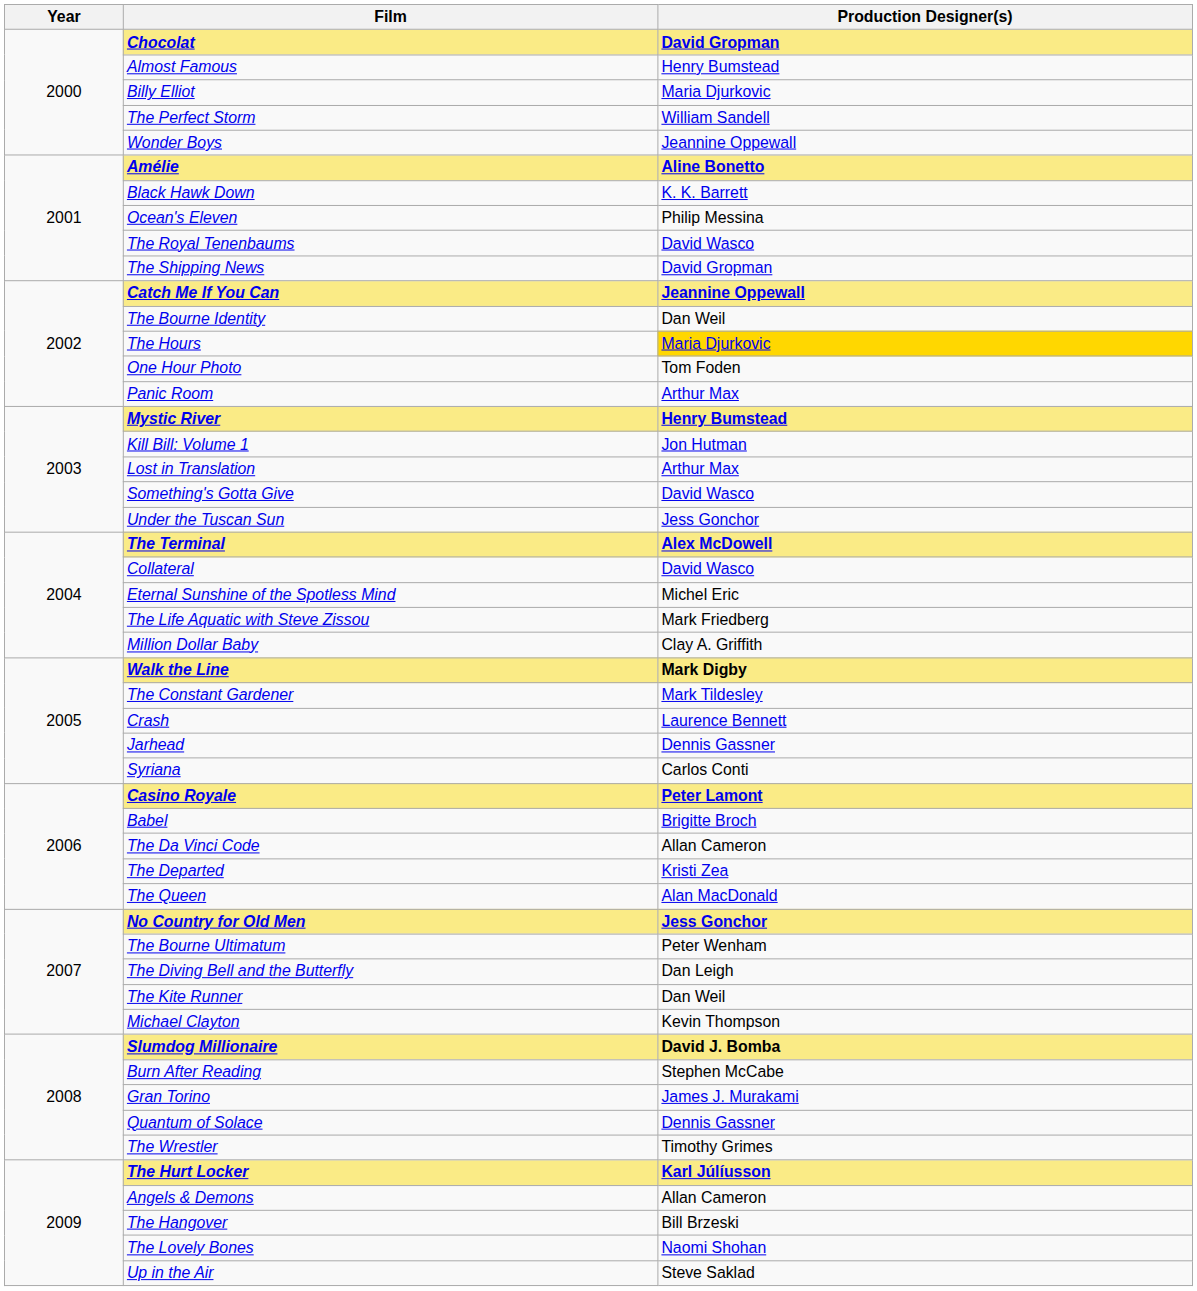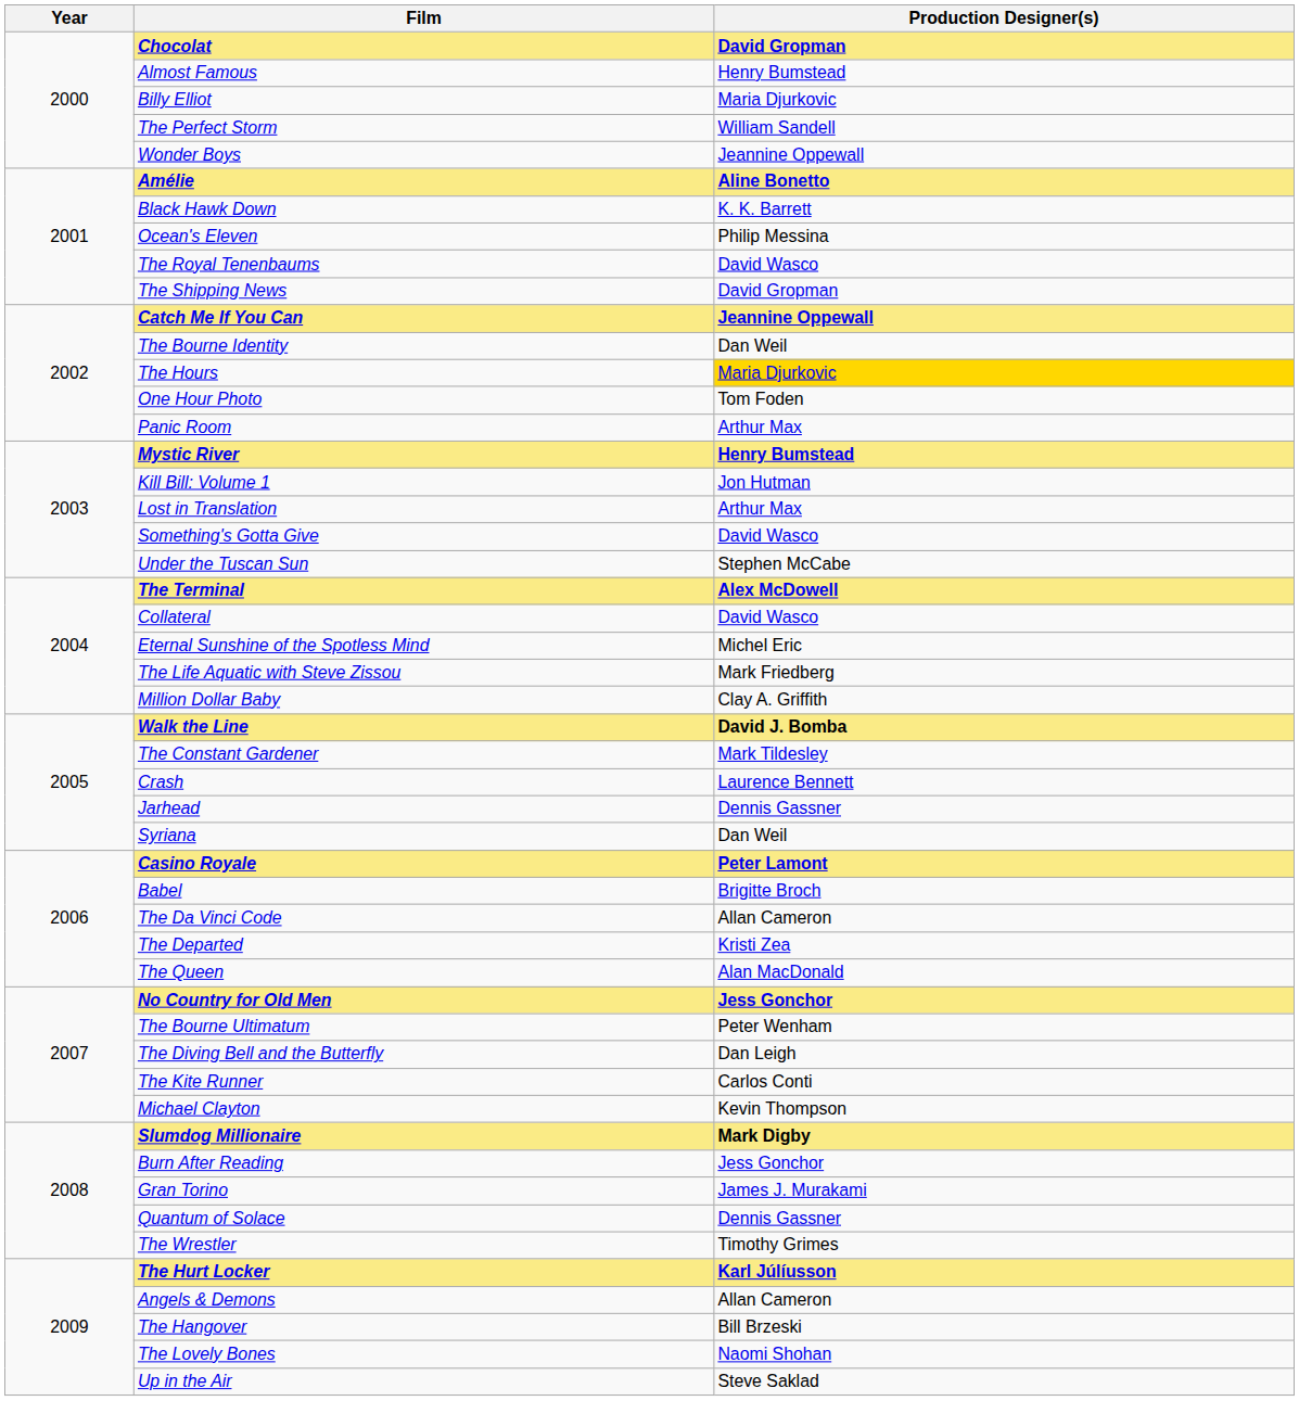Under the Tuscan Sun | Production Designer(s): Jess Gonchor -> Stephen McCabe
Walk the Line | Production Designer(s): Mark Digby -> David J. Bomba
Syriana | Production Designer(s): Carlos Conti -> Dan Weil
The Kite Runner | Production Designer(s): Dan Weil -> Carlos Conti
Slumdog Millionaire | Production Designer(s): David J. Bomba -> Mark Digby
Burn After Reading | Production Designer(s): Stephen McCabe -> Jess Gonchor
